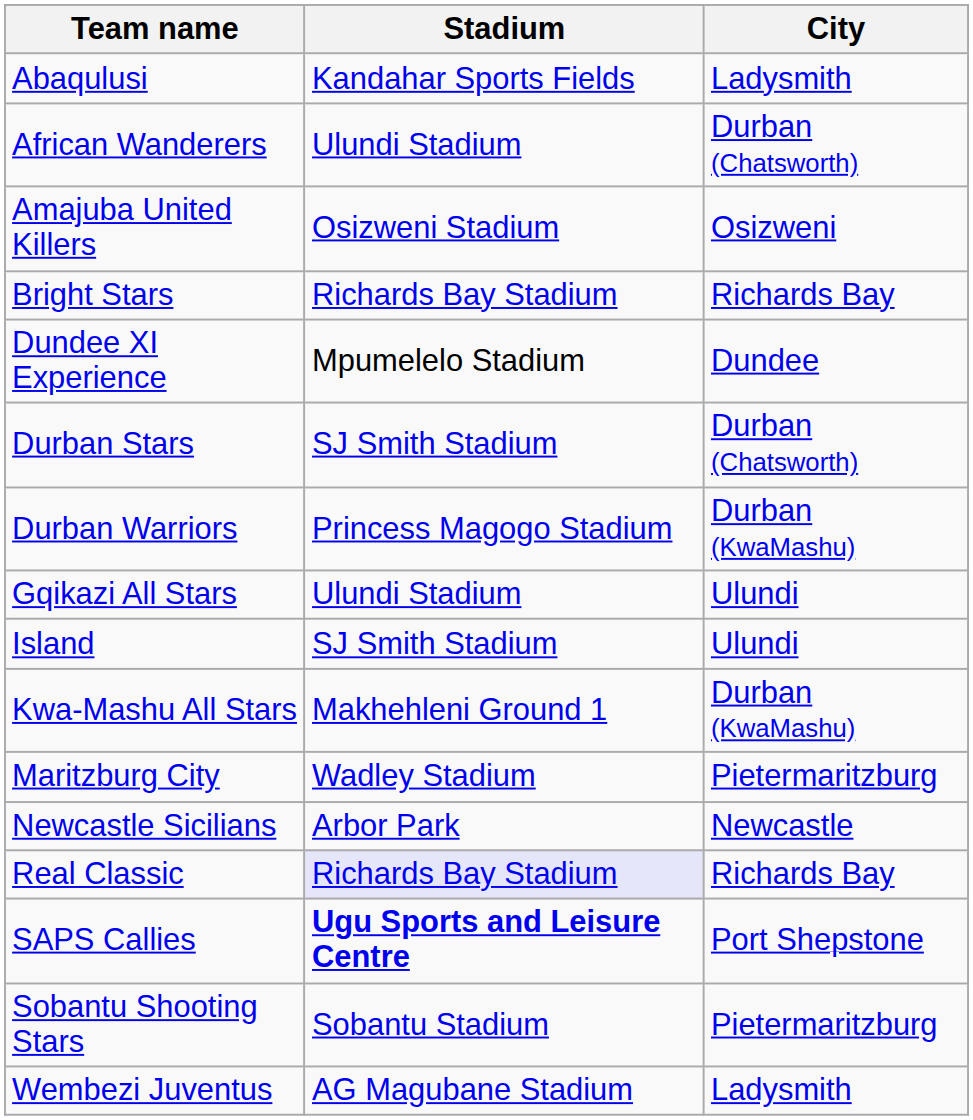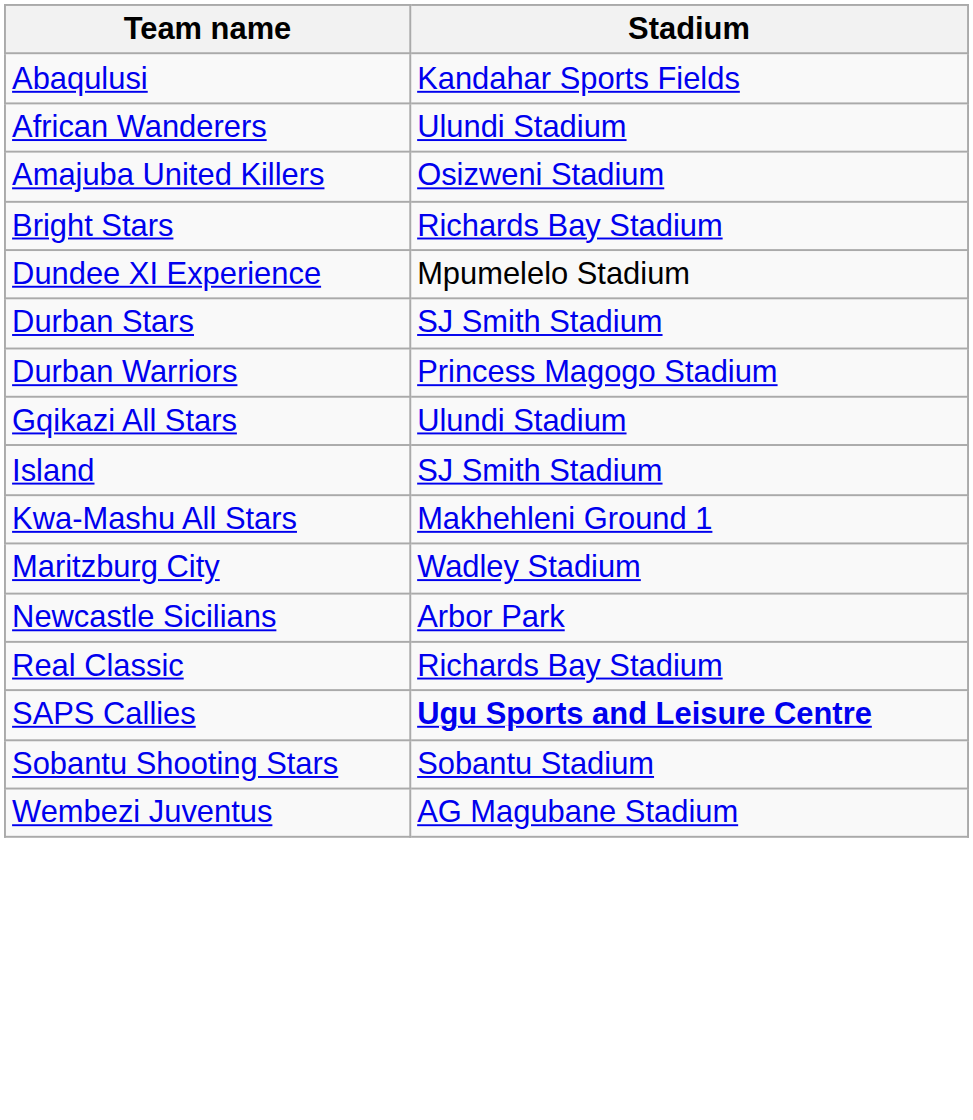- column: City | Ladysmith | Durban (Chatsworth) | Osizweni | Richards Bay | Dundee | Durban (Chatsworth) | Durban (KwaMashu) | Ulundi | Ulundi | Durban (KwaMashu) | Pietermaritzburg | Newcastle | Richards Bay | Port Shepstone | Pietermaritzburg | Ladysmith
Real Classic | Stadium: lavender background -> no background
